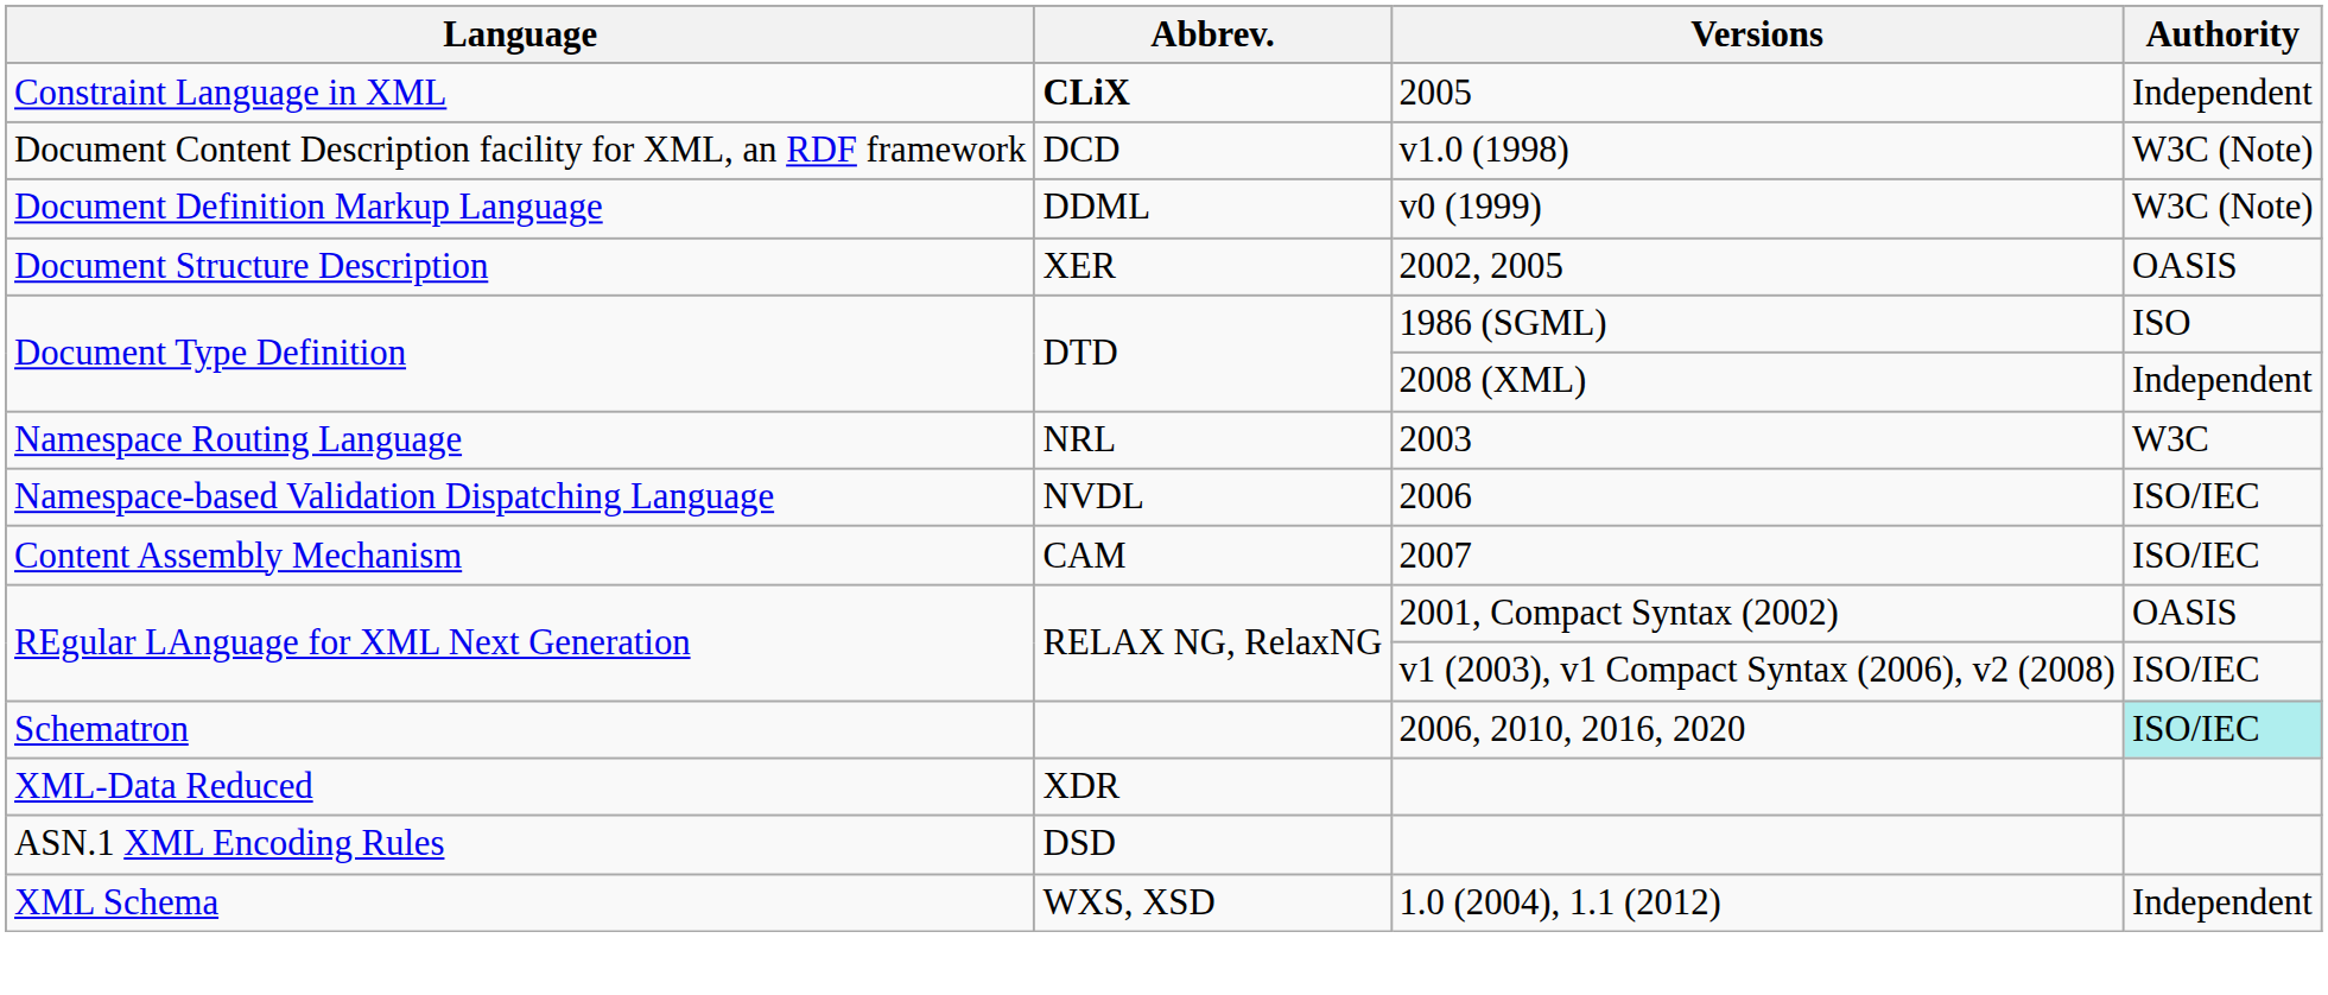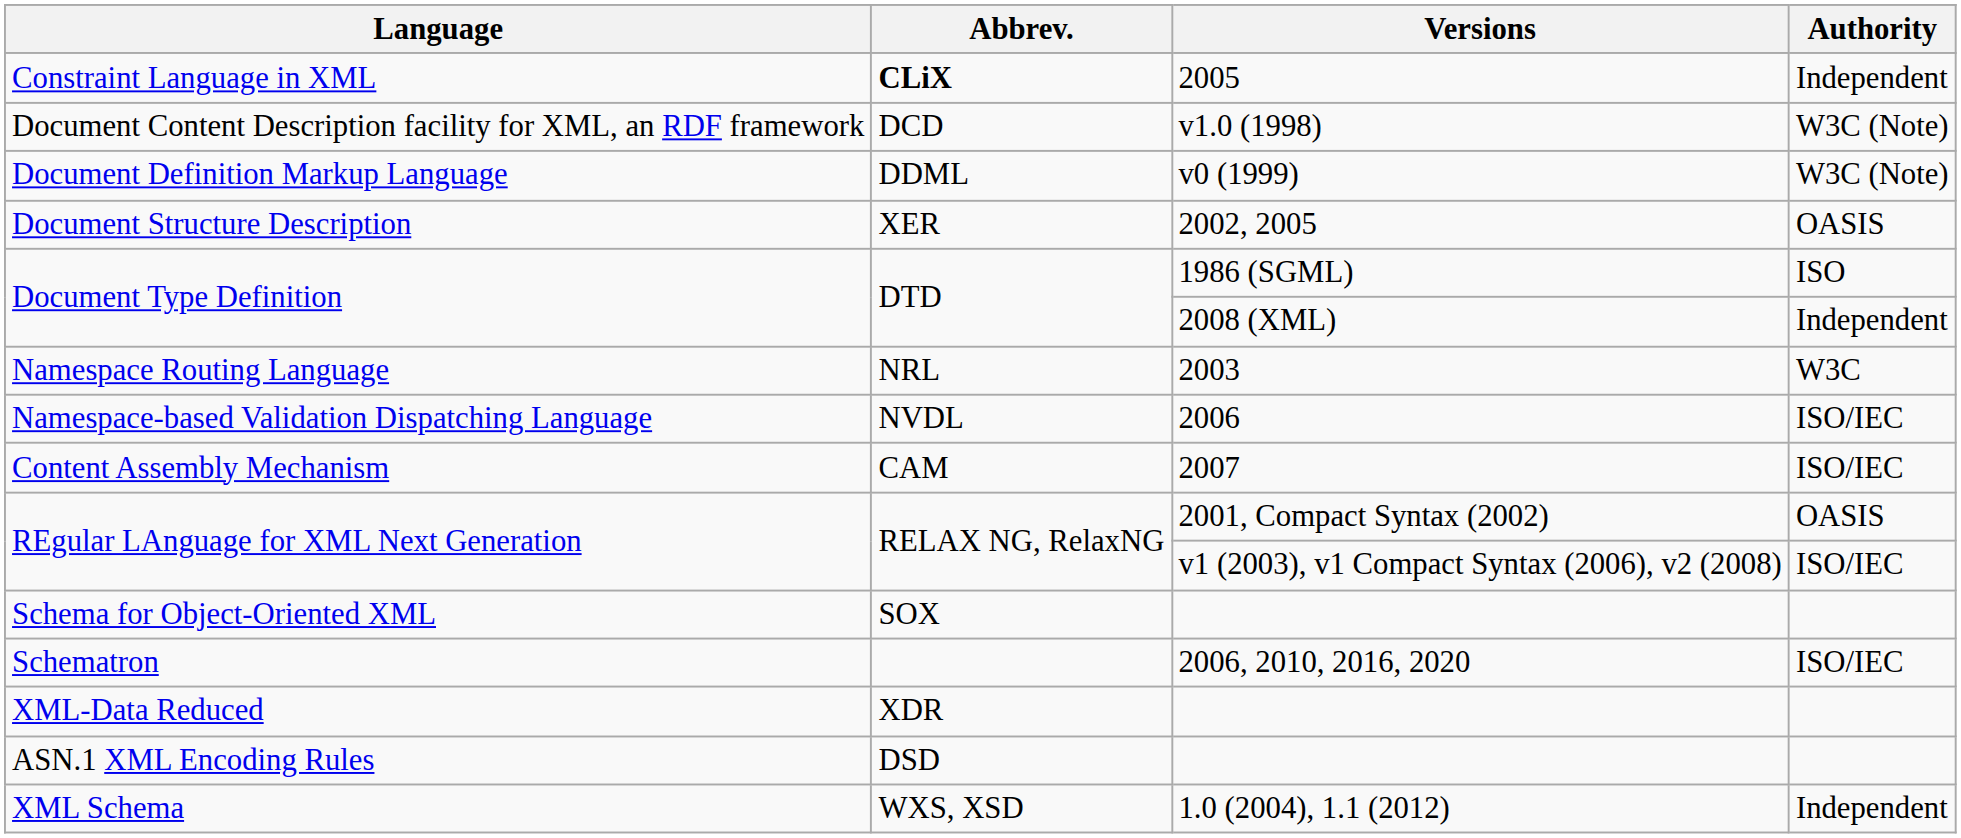+ row: Schema for Object-Oriented XML | SOX
Schematron | Authority: paleturquoise background -> no background
